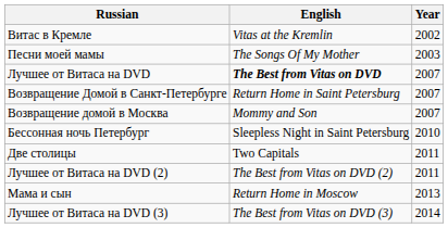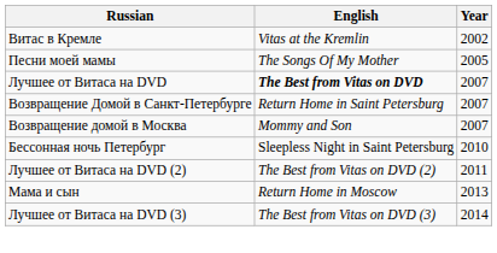Песни моей мамы | Year: 2003 -> 2005
- row: Две столицы | Two Capitals | 2011
